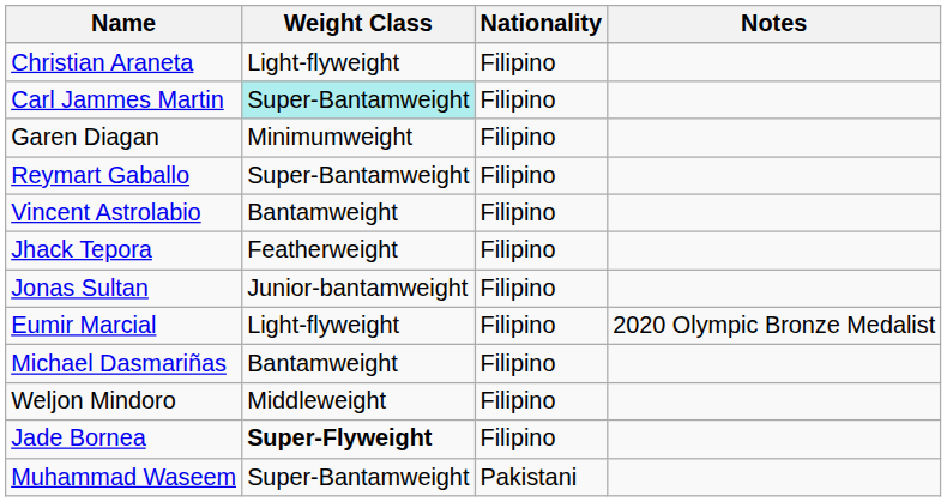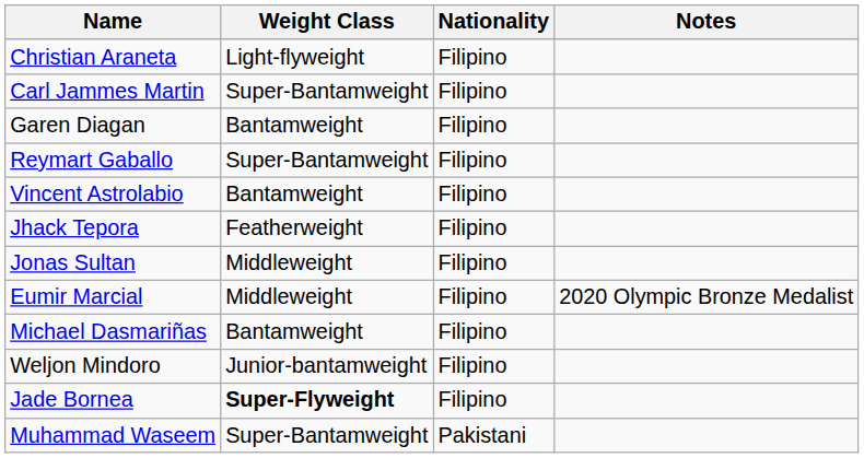Carl Jammes Martin | Weight Class: paleturquoise background -> no background
Garen Diagan | Weight Class: Minimumweight -> Bantamweight
Jonas Sultan | Weight Class: Junior-bantamweight -> Middleweight
Eumir Marcial | Weight Class: Light-flyweight -> Middleweight
Weljon Mindoro | Weight Class: Middleweight -> Junior-bantamweight
